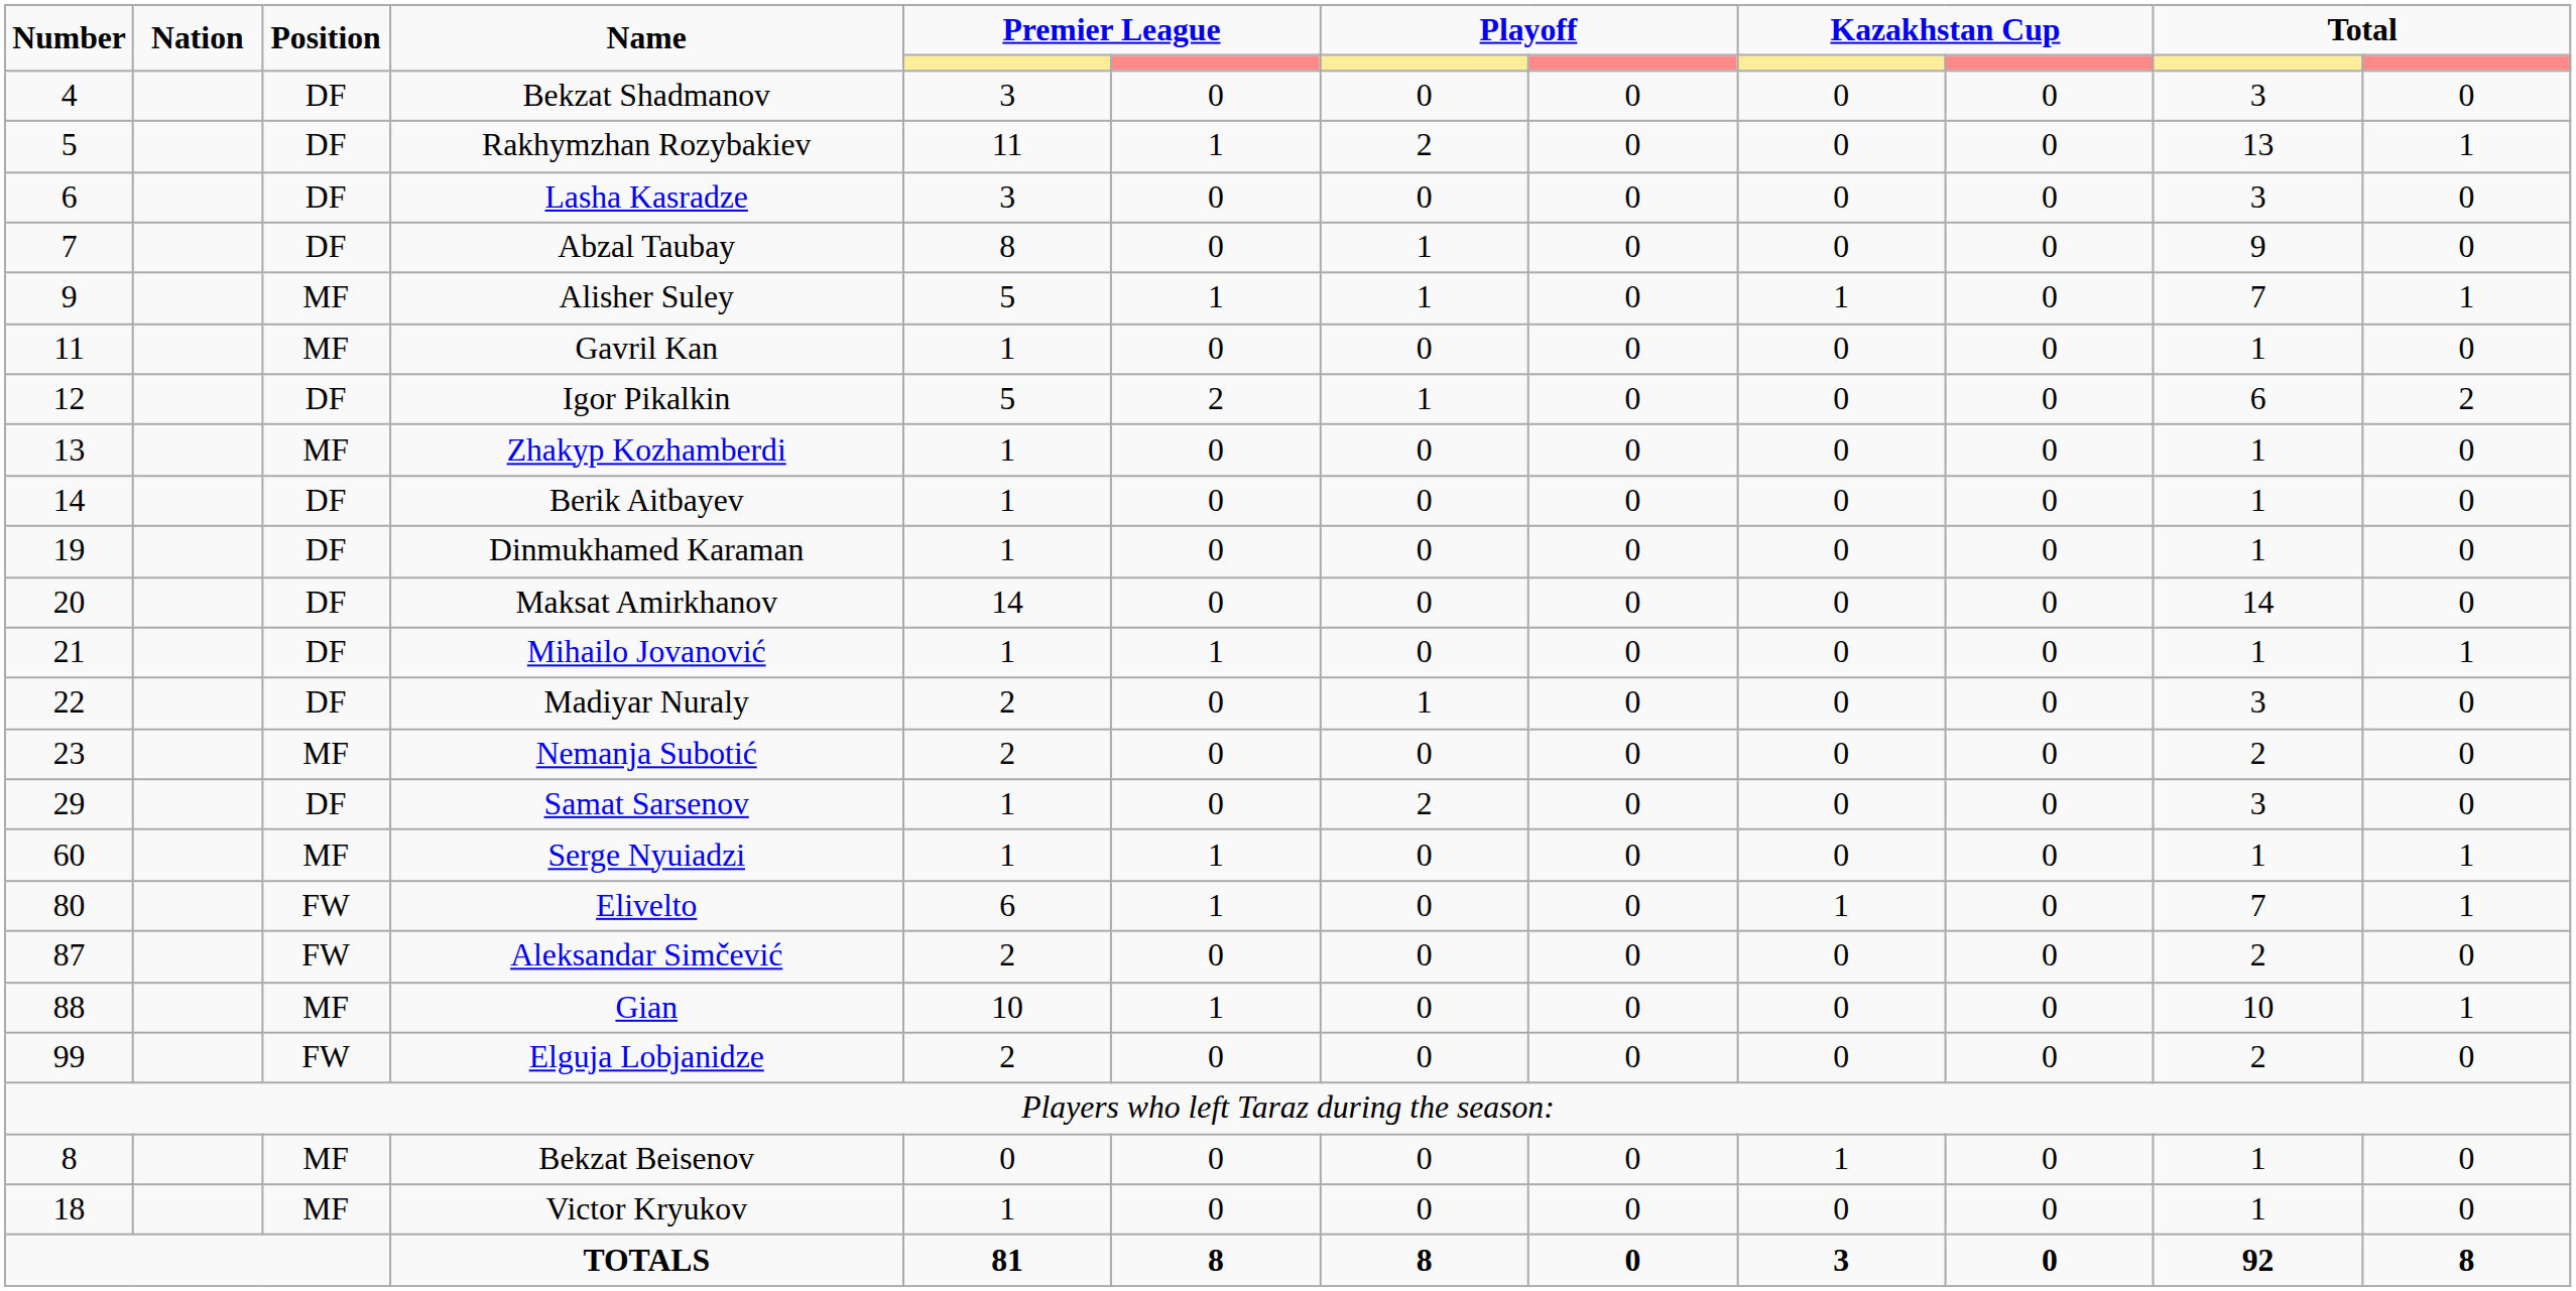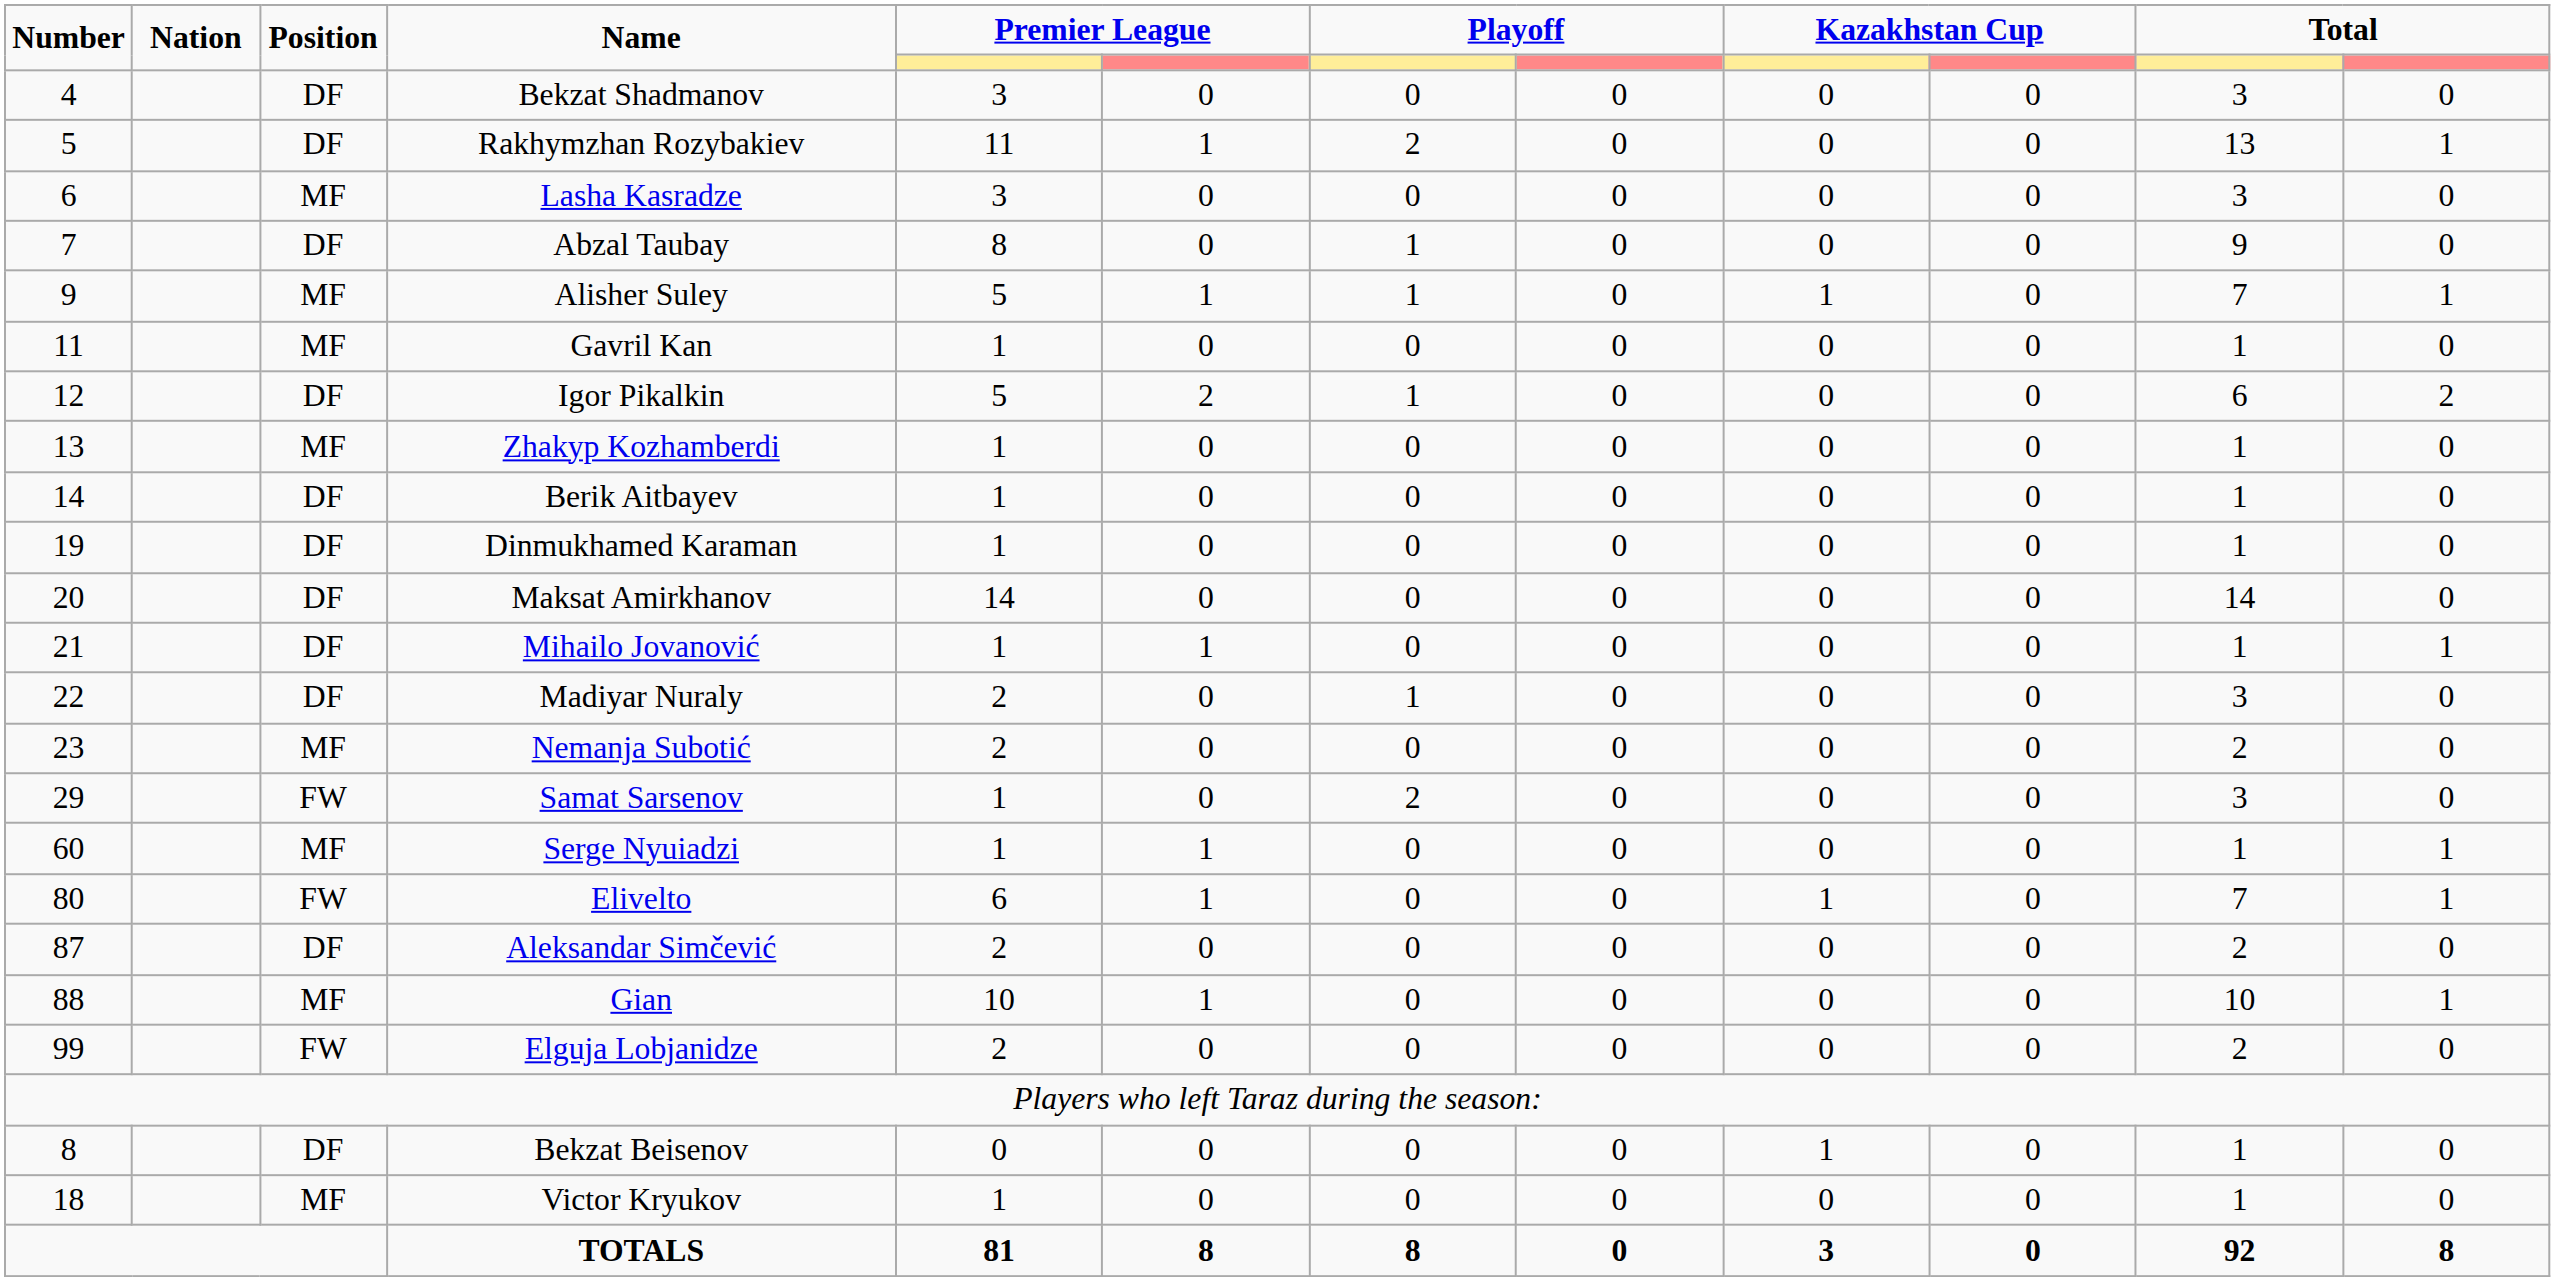Lasha Kasradze | Position: DF -> MF
Samat Sarsenov | Position: DF -> FW
Aleksandar Simčević | Position: FW -> DF
Bekzat Beisenov | Position: MF -> DF
